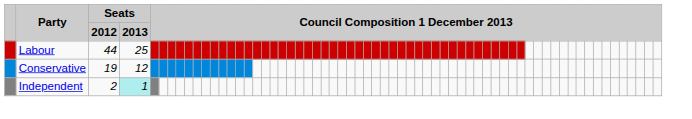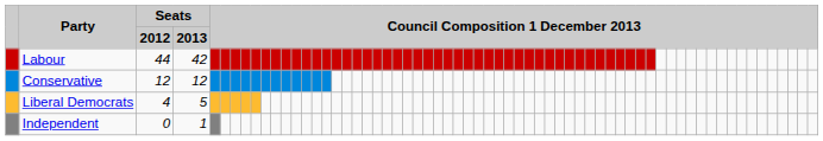Labour | Seats / 2013: 25 -> 42
Conservative | Seats / 2012: 19 -> 12
+ row: Liberal Democrats | 4 | 5
Independent | Seats / 2012: 2 -> 0
Independent | Seats / 2013: paleturquoise background -> no background
